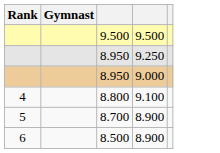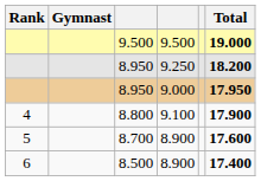+ column: Total | 19.000 | 18.200 | 17.950 | 17.900 | 17.600 | 17.400
